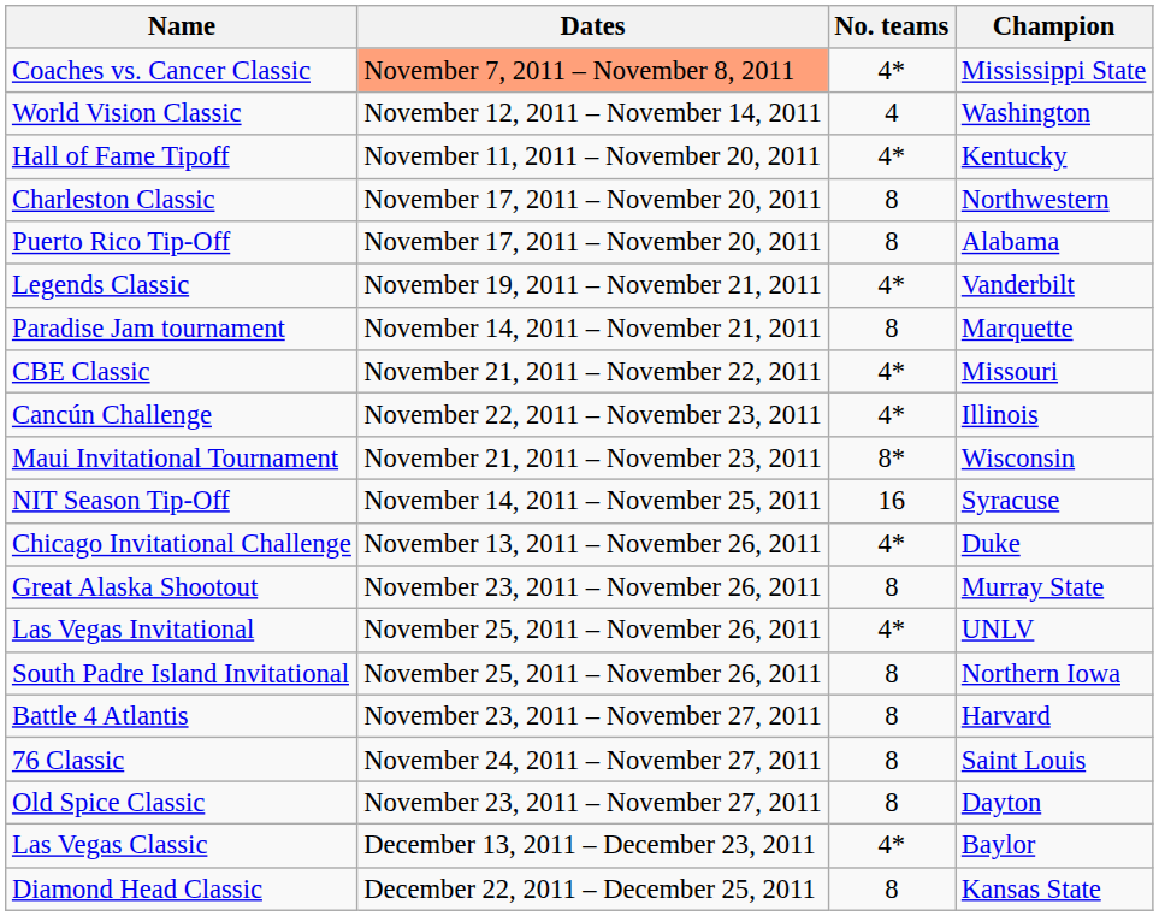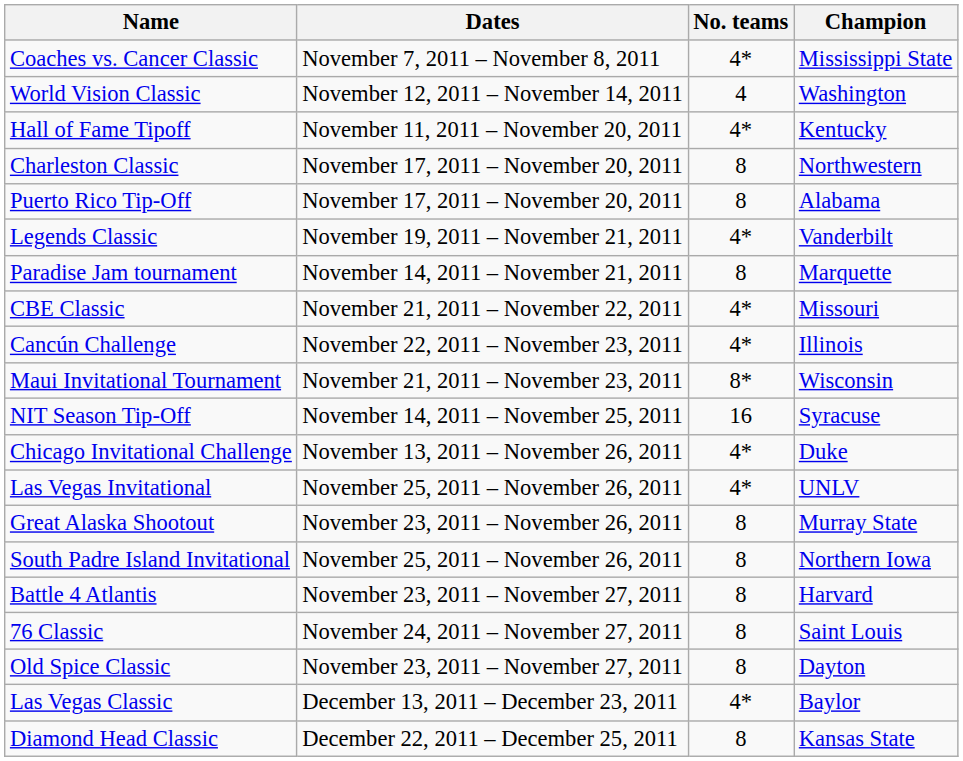Coaches vs. Cancer Classic | Dates: lightsalmon background -> no background
rows swapped: Great Alaska Shootout <-> Las Vegas Invitational
